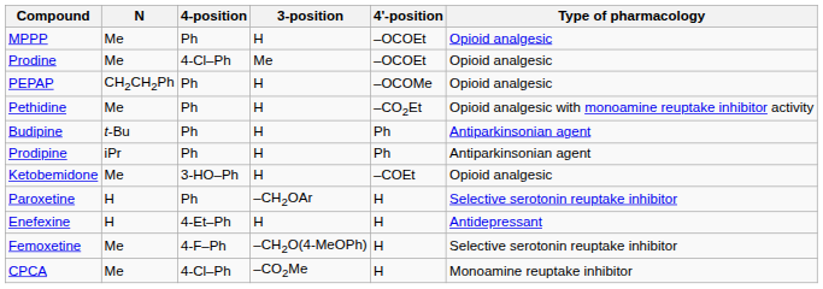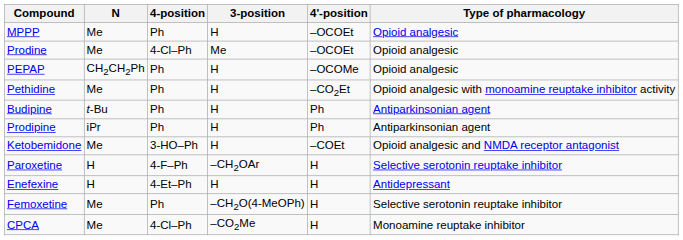Ketobemidone | Type of pharmacology: Opioid analgesic -> Opioid analgesic and NMDA receptor antagonist
Paroxetine | 4-position: Ph -> 4-F–Ph
Femoxetine | 4-position: 4-F–Ph -> Ph
